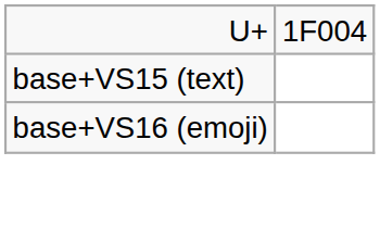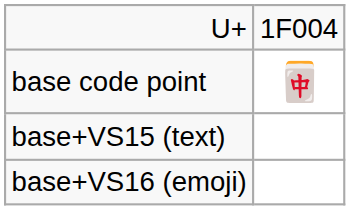+ row: base code point | 🀄
